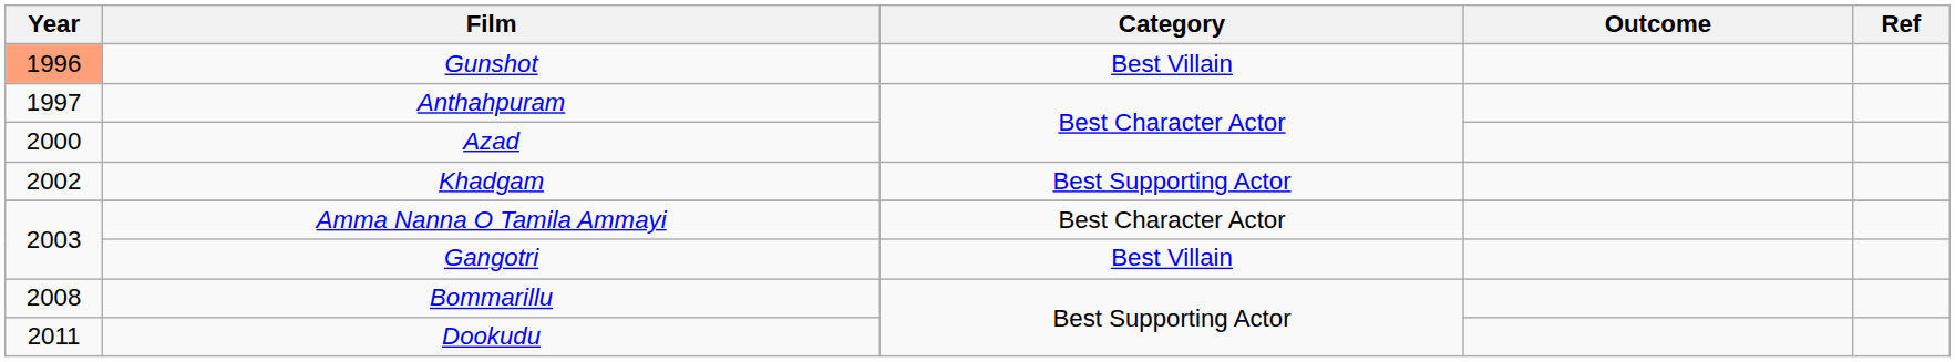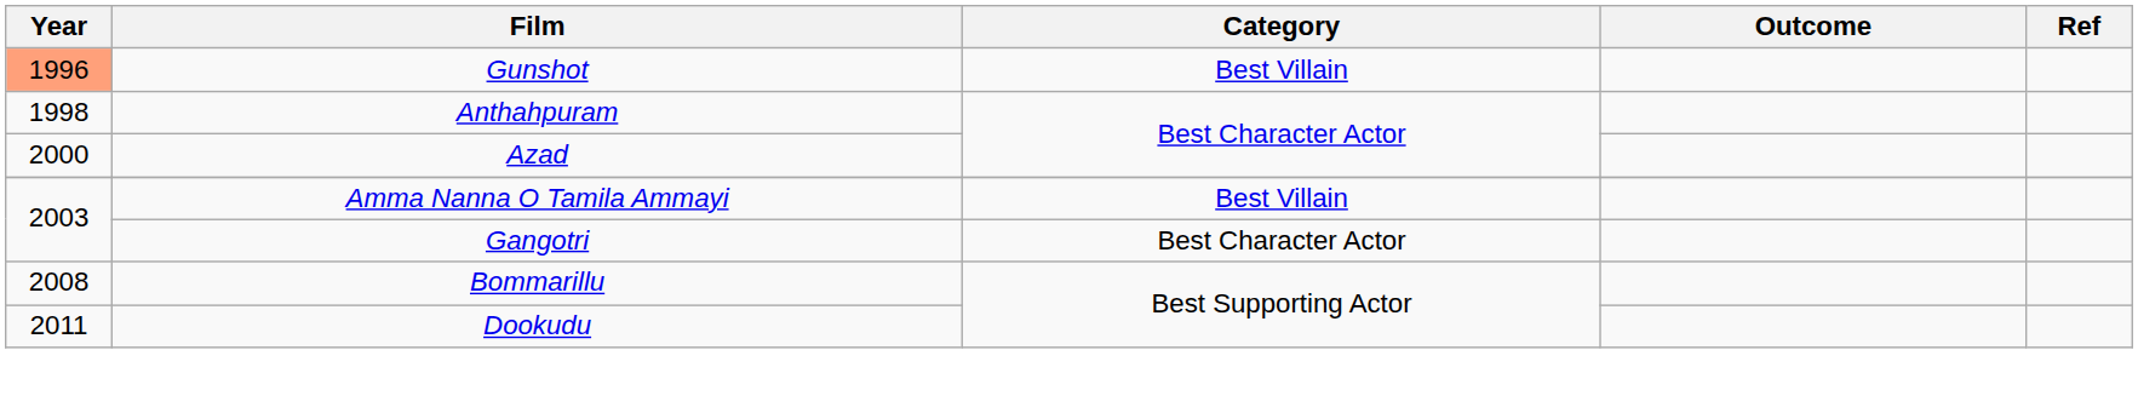Anthahpuram | Year: 1997 -> 1998
- row: 2002 | Khadgam | Best Supporting Actor
Amma Nanna O Tamila Ammayi | Category: Best Character Actor -> Best Villain
Gangotri | Category: Best Villain -> Best Character Actor
